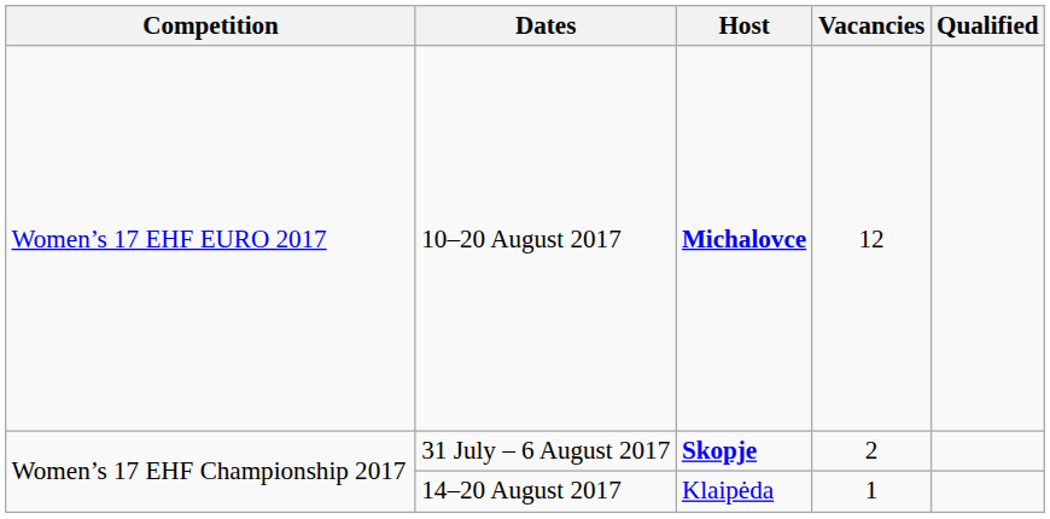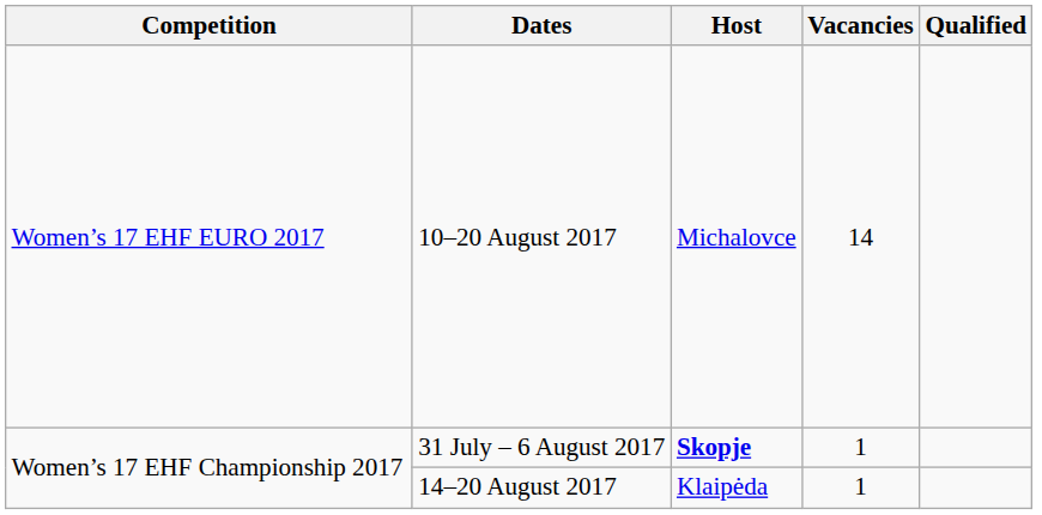10–20 August 2017 | Host: bold -> normal
10–20 August 2017 | Vacancies: 12 -> 14
31 July – 6 August 2017 | Vacancies: 2 -> 1
